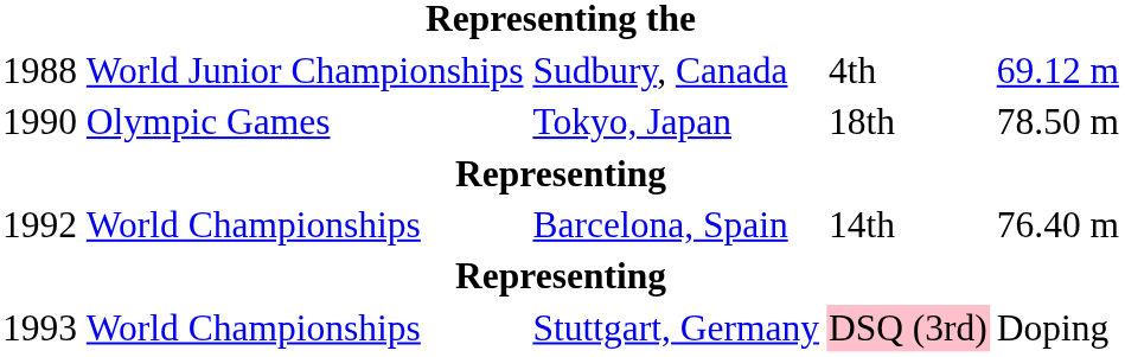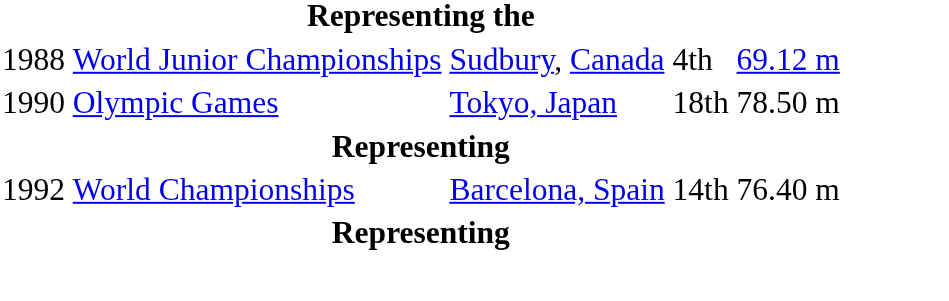- row: 1993 | World Championships | Stuttgart, Germany | DSQ (3rd) | Doping
